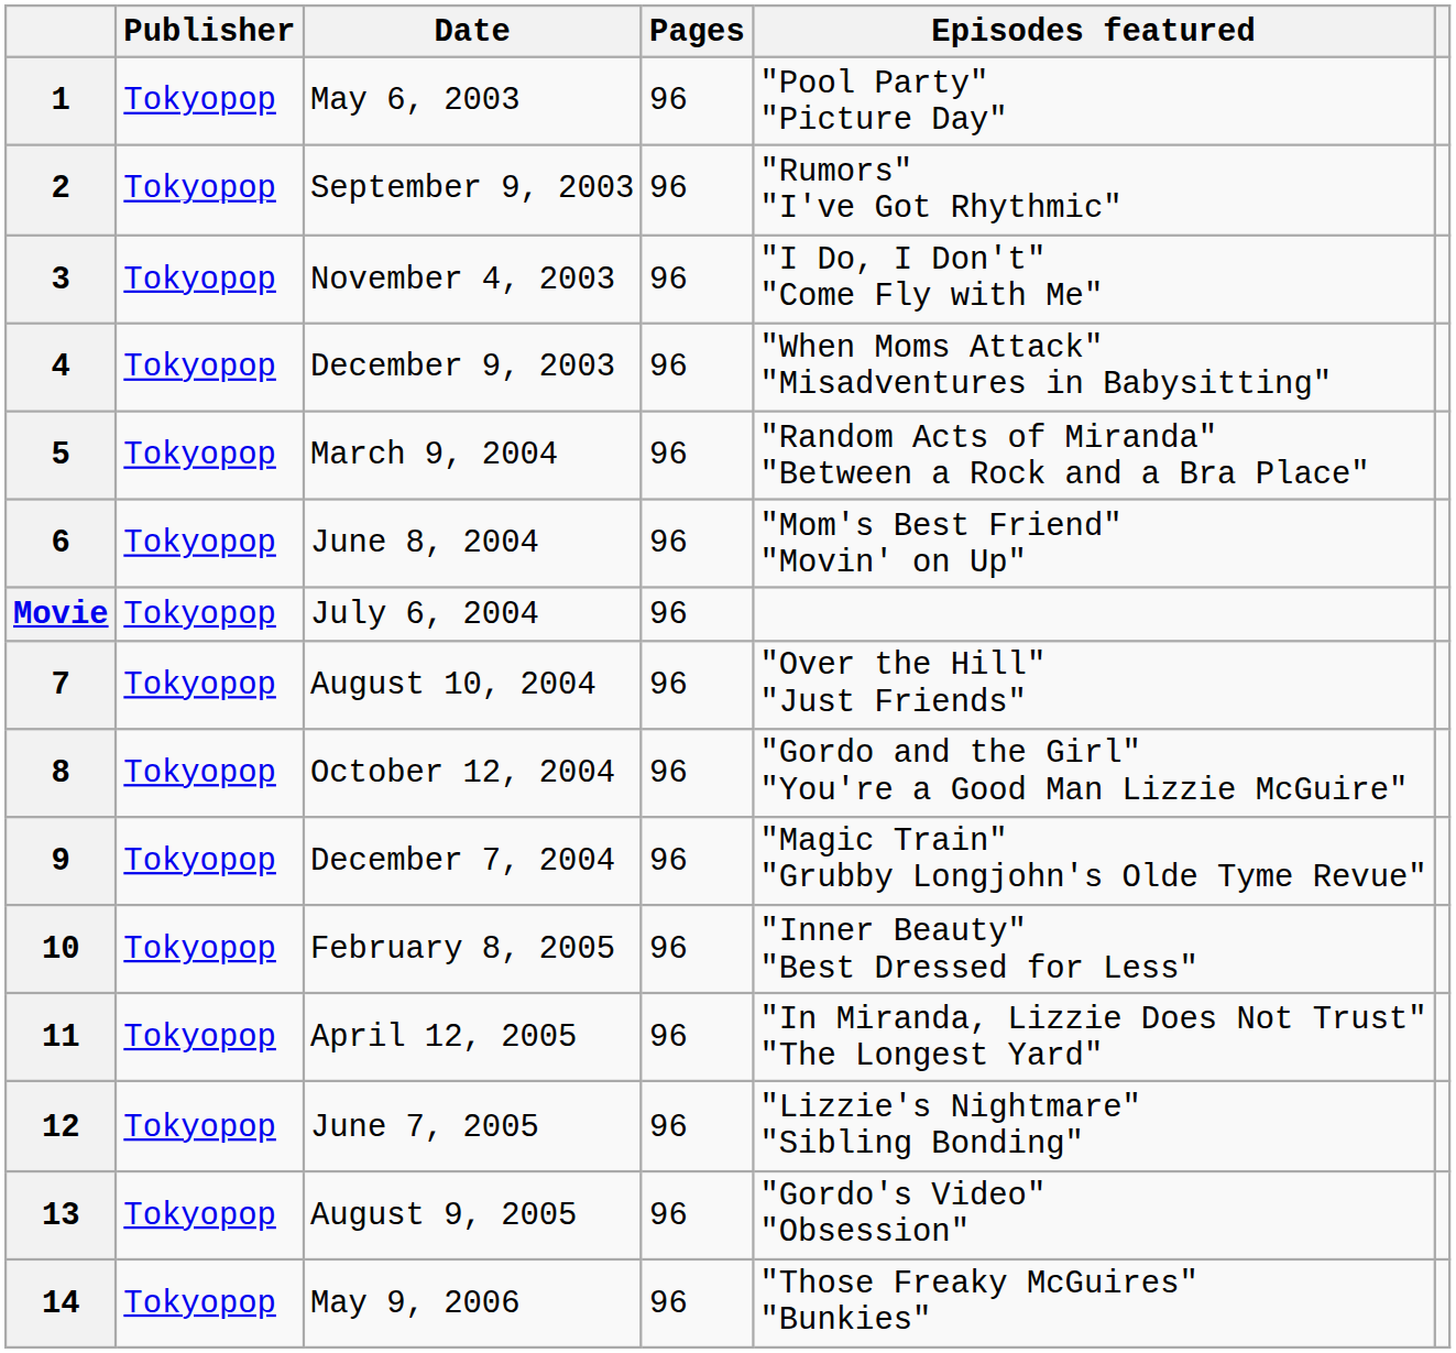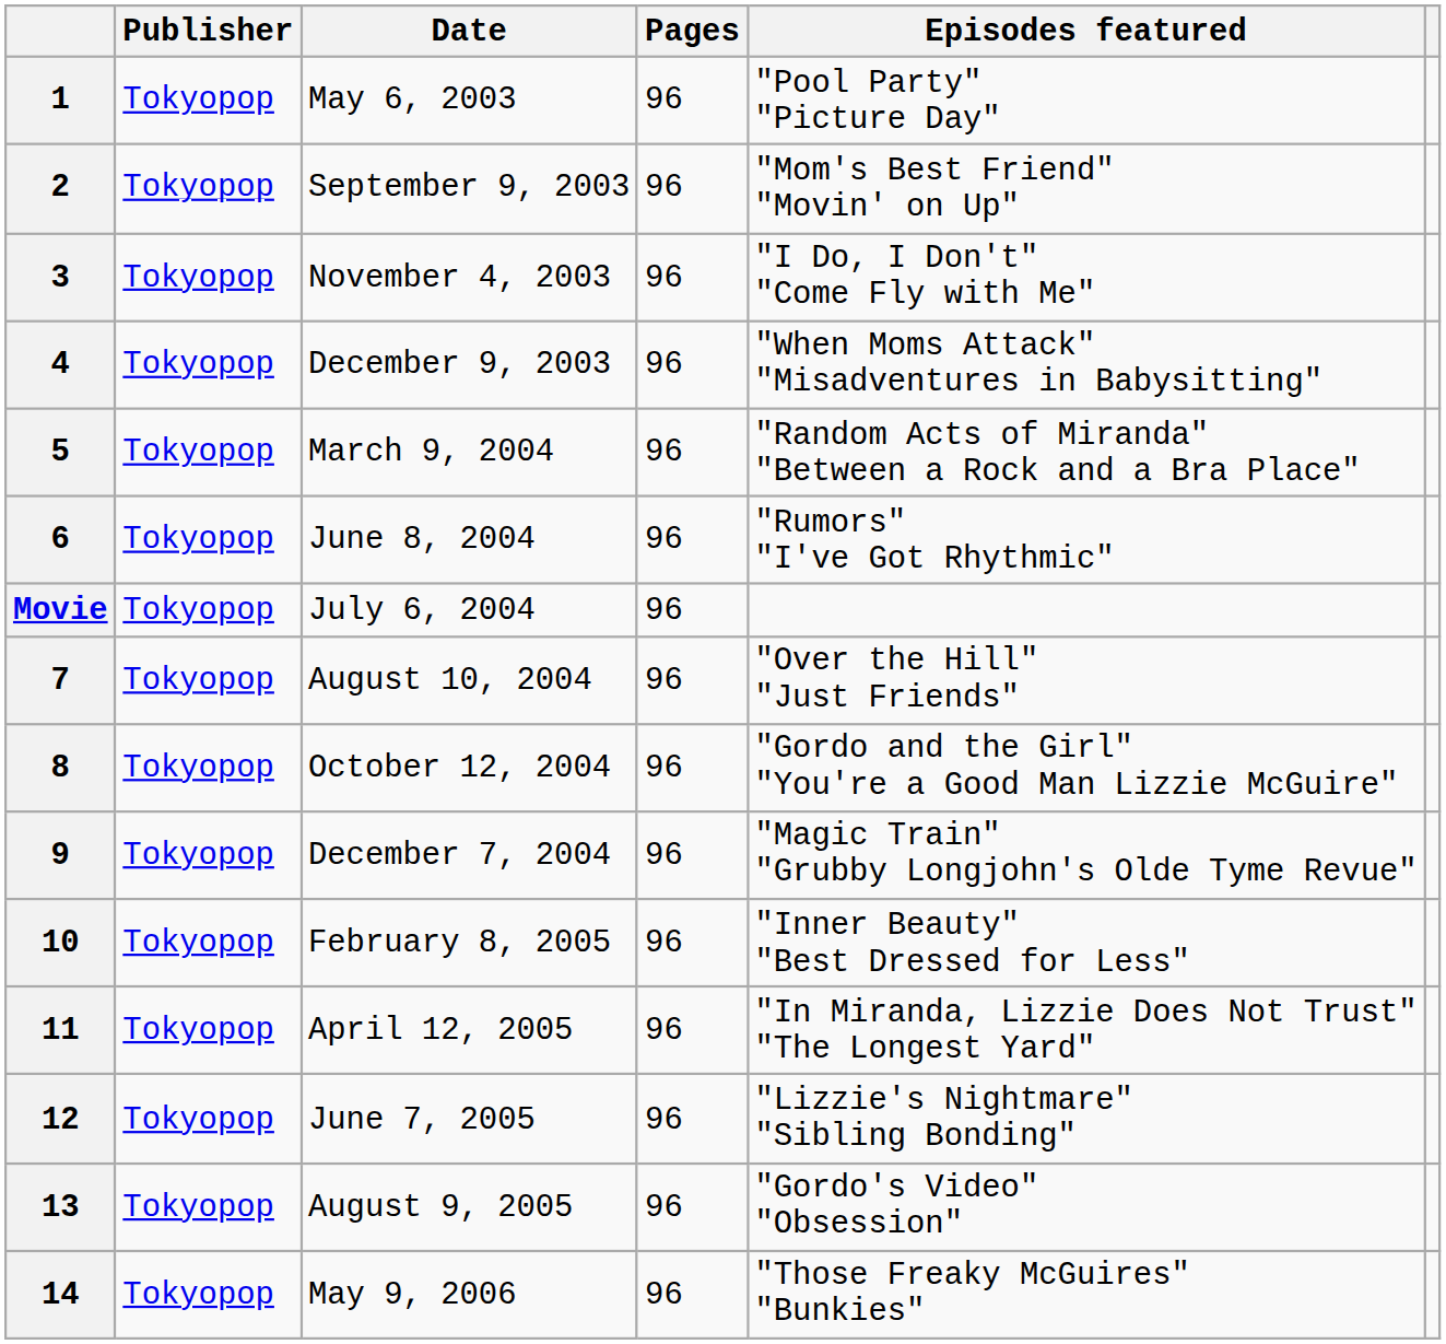2 | Episodes featured: "Rumors" "I've Got Rhythmic" -> "Mom's Best Friend" "Movin' on Up"
6 | Episodes featured: "Mom's Best Friend" "Movin' on Up" -> "Rumors" "I've Got Rhythmic"
